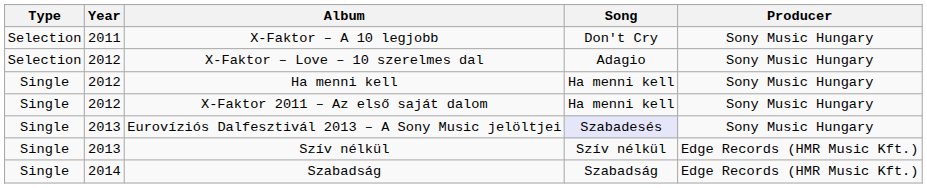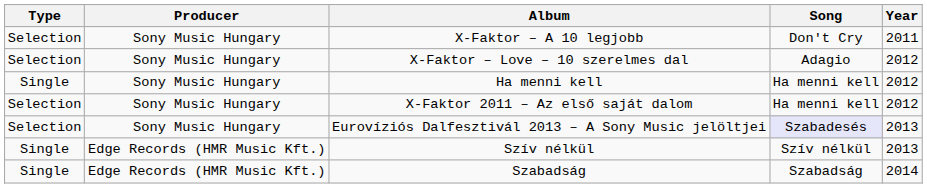columns swapped: Year <-> Producer
X-Faktor 2011 – Az első saját dalom | Type: Single -> Selection
Eurovíziós Dalfesztivál 2013 – A Sony Music jelöltjei | Type: Single -> Selection
